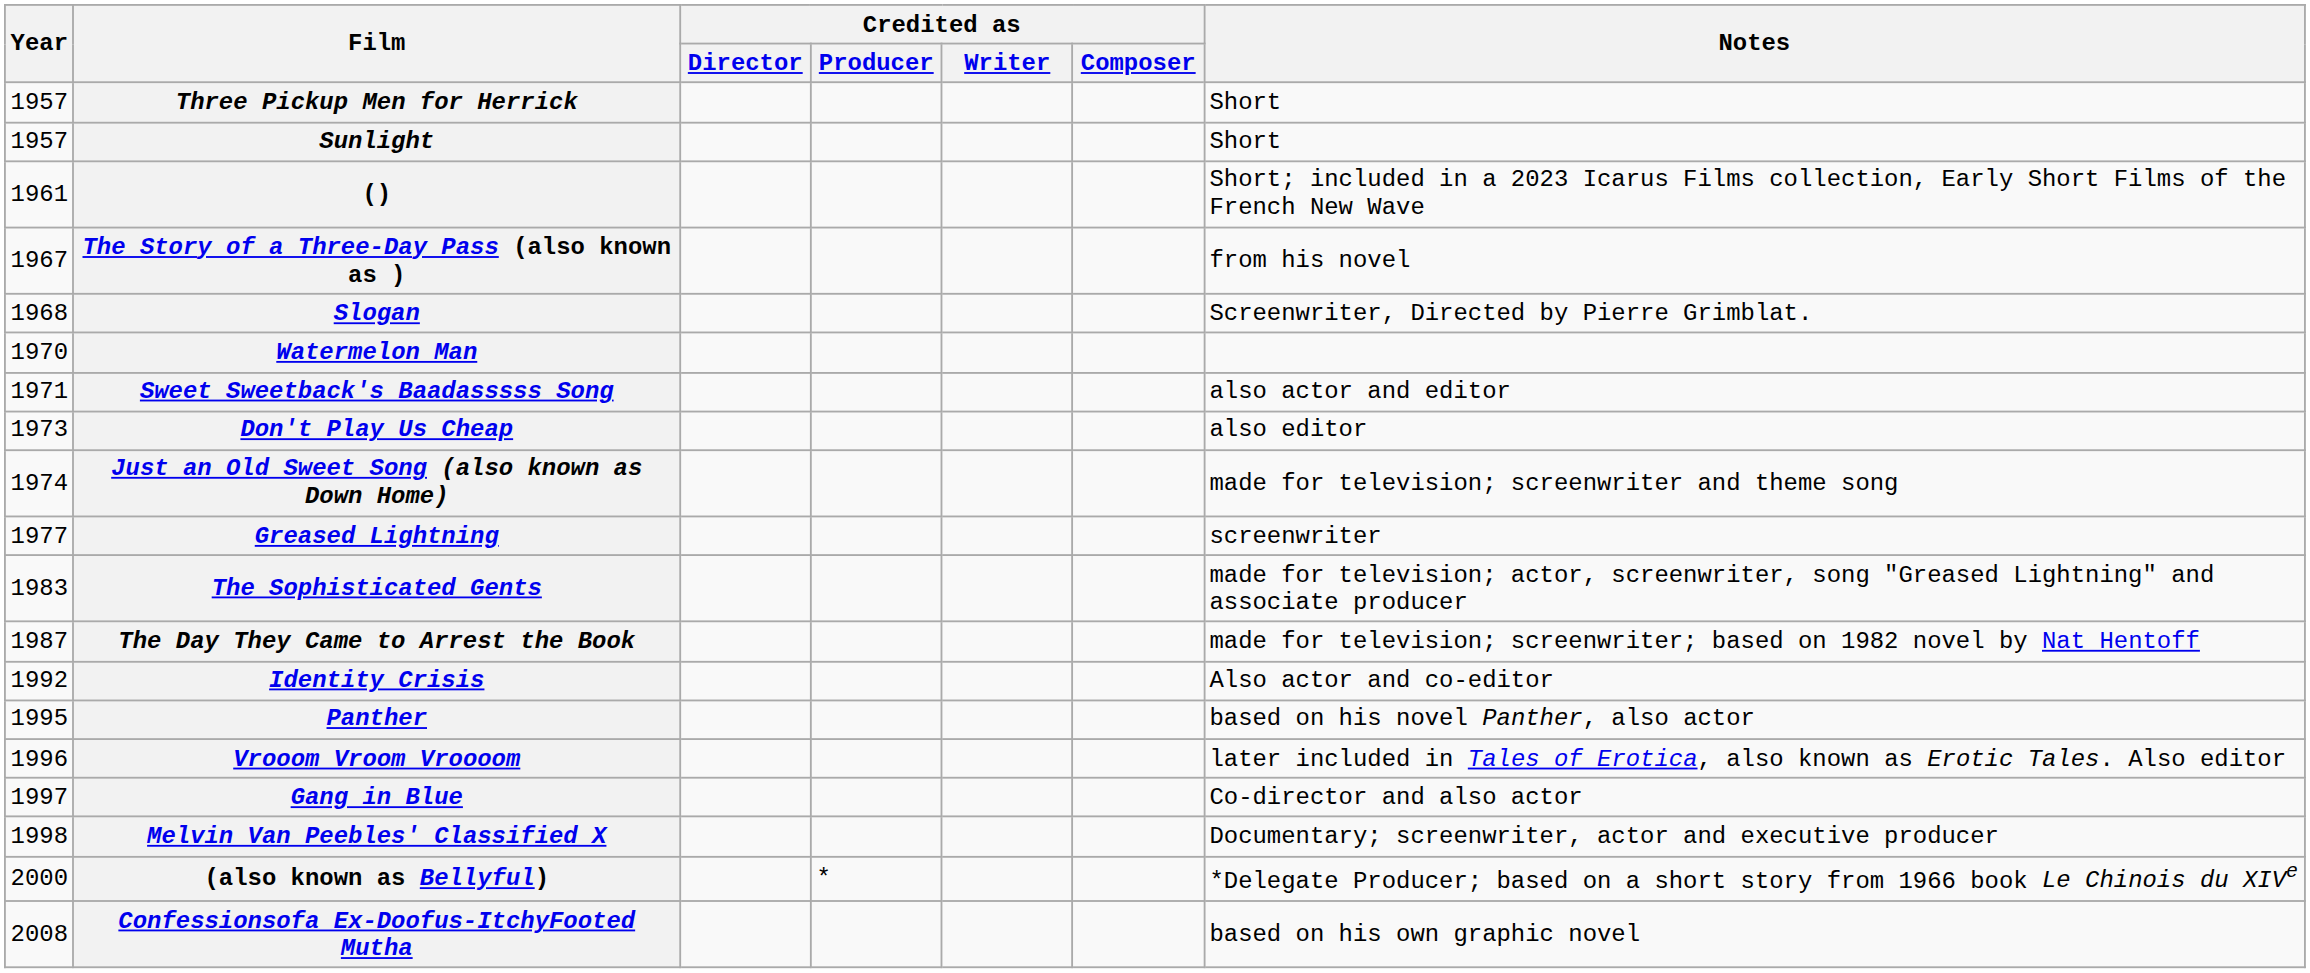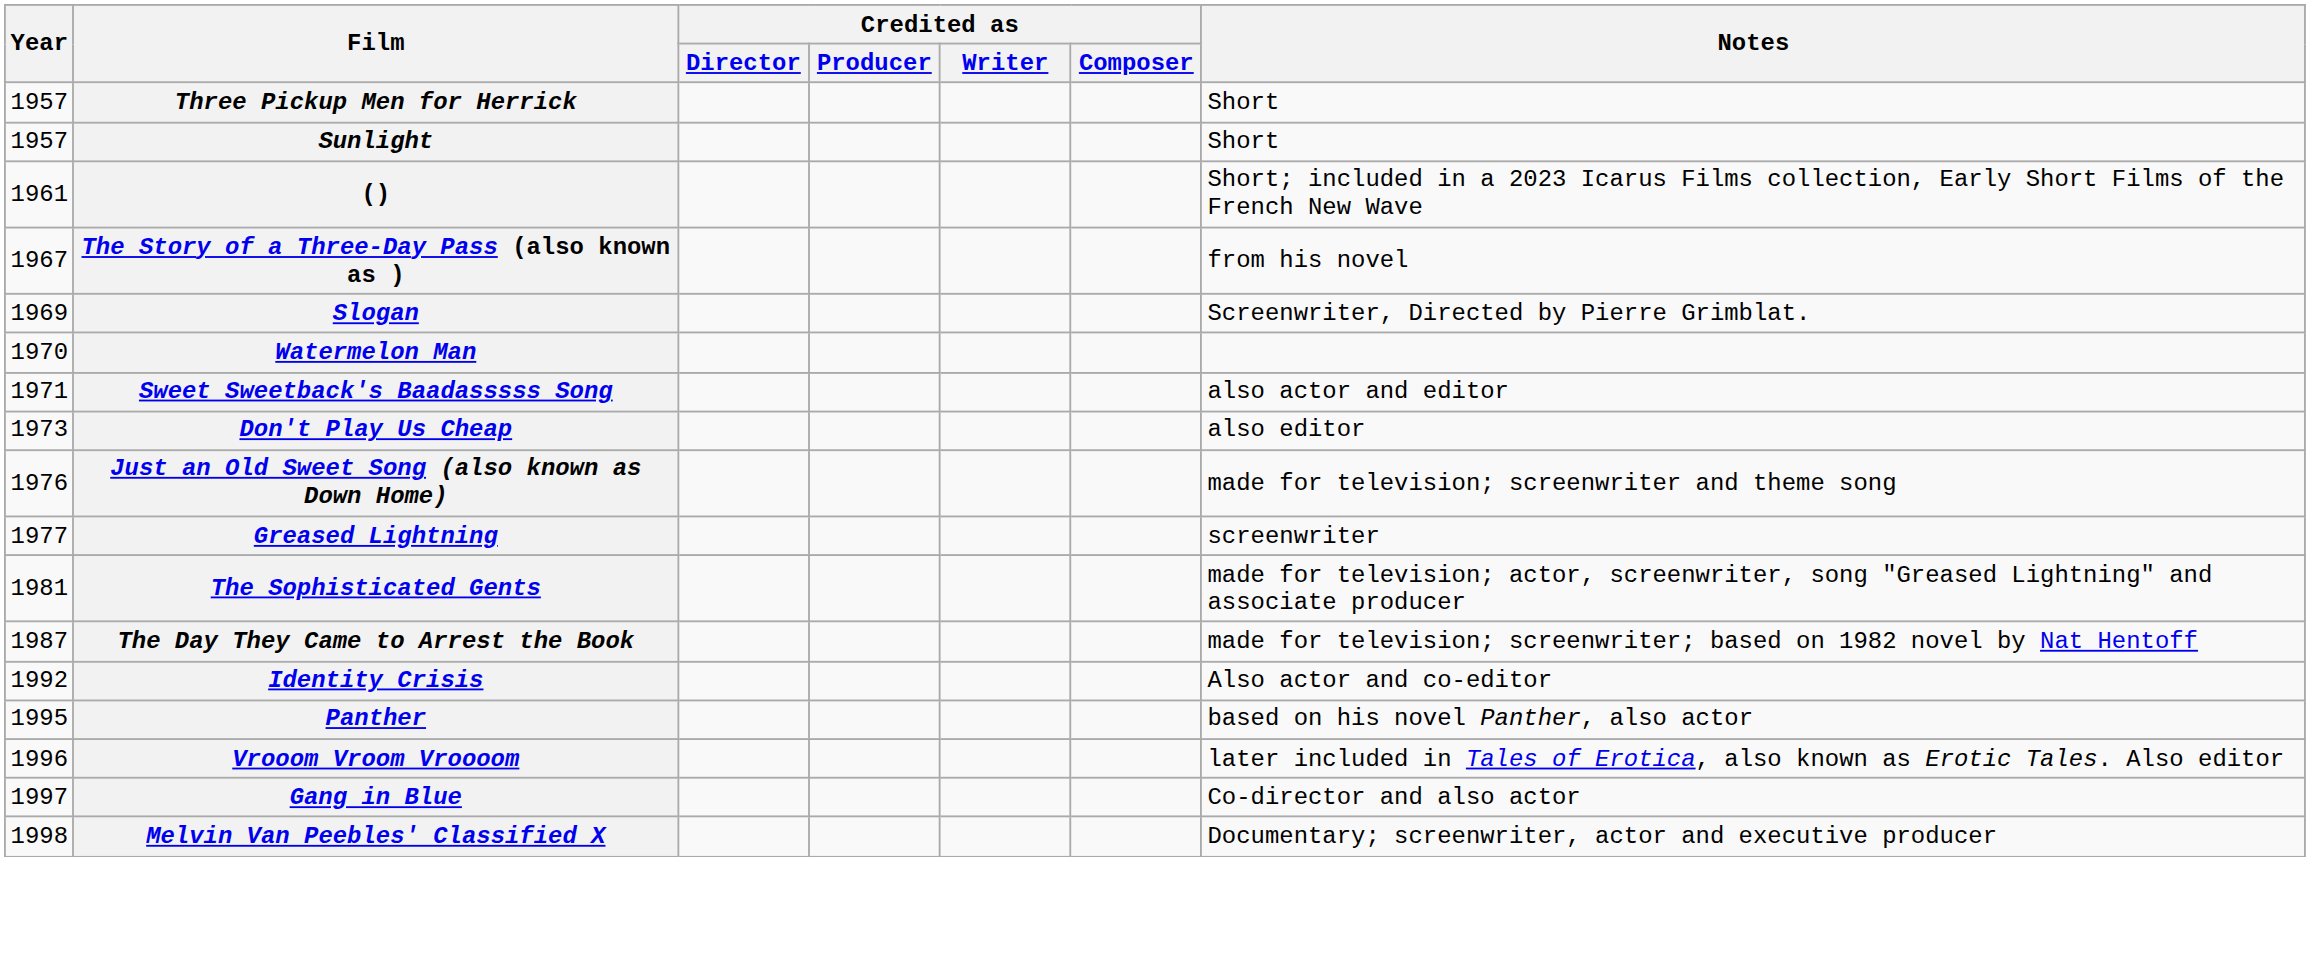Slogan | Year: 1968 -> 1969
Just an Old Sweet Song (also known as Down Home) | Year: 1974 -> 1976
The Sophisticated Gents | Year: 1983 -> 1981
- row: 2000 | (also known as Bellyful) | * | *Delegate Producer; based on a short story from 1966 book Le Chinois du XIVe
- row: 2008 | Confessionsofa Ex-Doofus-ItchyFooted Mutha | based on his own graphic novel
